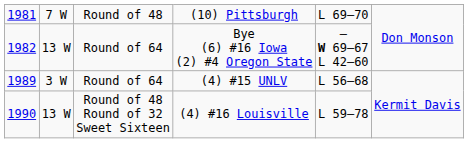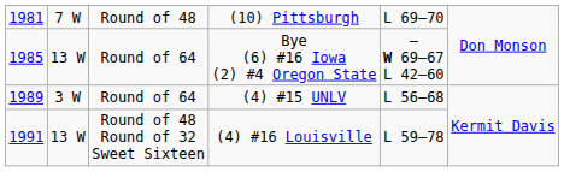Bye (6) #16 Iowa (2) #4 Oregon State | column 1: 1982 -> 1985
(4) #16 Louisville | column 1: 1990 -> 1991
